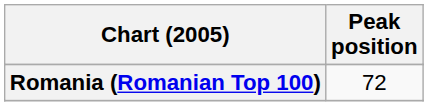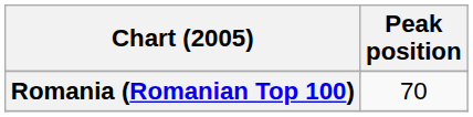Romania (Romanian Top 100) | Peak position: 72 -> 70
